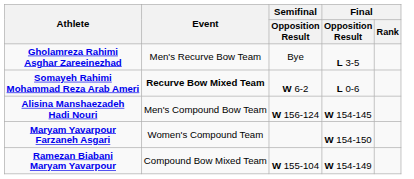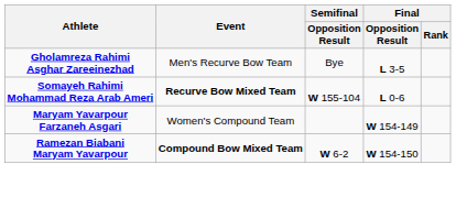Somayeh Rahimi Mohammad Reza Arab Ameri | Semifinal / Opposition Result: W 6-2 -> W 155-104
- row: Alisina Manshaezadeh Hadi Nouri | Men's Compound Bow Team | W 156-124 | W 154-145
Maryam Yavarpour Farzaneh Asgari | Final / Opposition Result: W 154-150 -> W 154-149
Ramezan Biabani Maryam Yavarpour | Event: normal -> bold
Ramezan Biabani Maryam Yavarpour | Semifinal / Opposition Result: W 155-104 -> W 6-2
Ramezan Biabani Maryam Yavarpour | Final / Opposition Result: W 154-149 -> W 154-150
